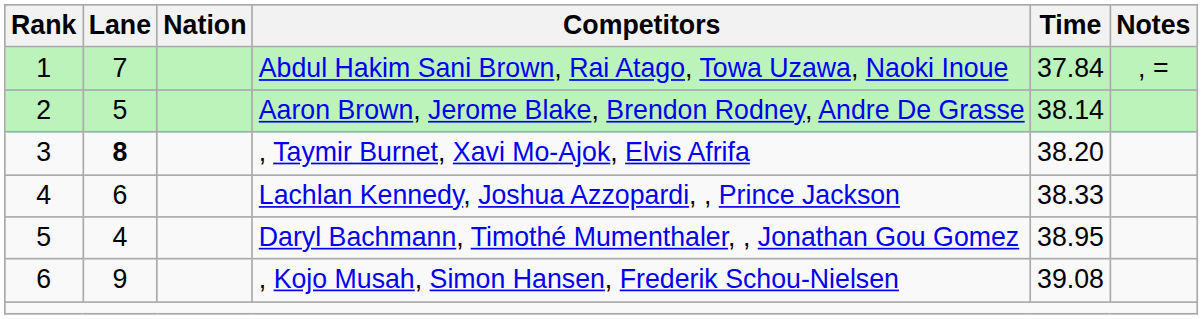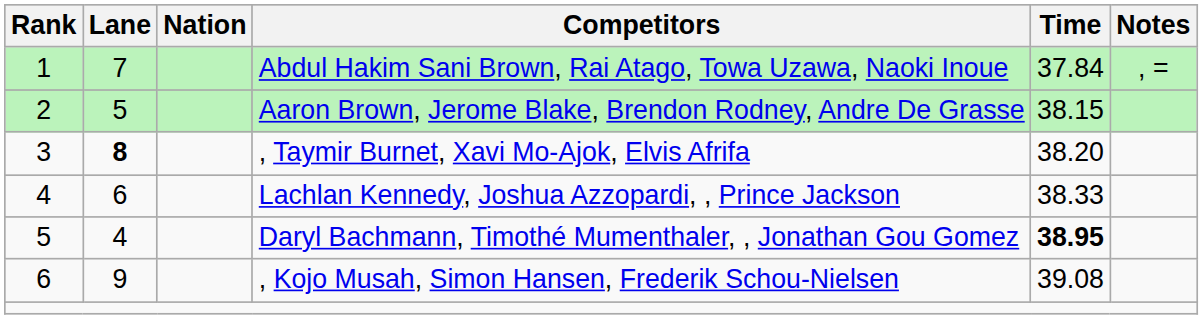Aaron Brown, Jerome Blake, Brendon Rodney, Andre De Grasse | Time: 38.14 -> 38.15
Daryl Bachmann, Timothé Mumenthaler, , Jonathan Gou Gomez | Time: normal -> bold
